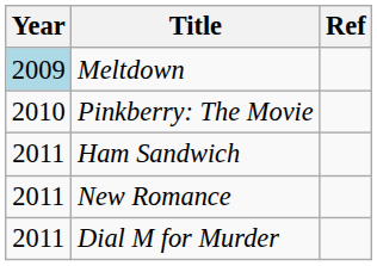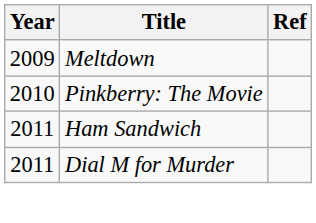Meltdown | Year: lightblue background -> no background
- row: 2011 | New Romance
